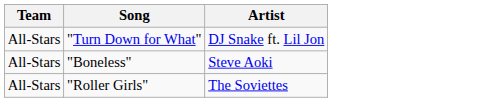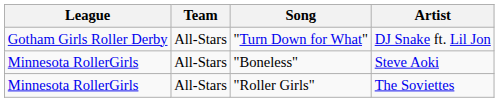+ column: League | Gotham Girls Roller Derby | Minnesota RollerGirls | Minnesota RollerGirls
